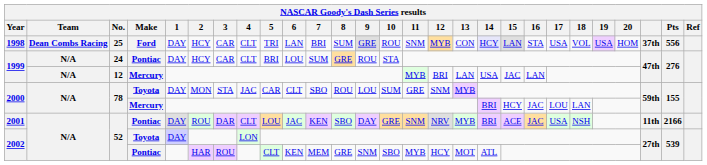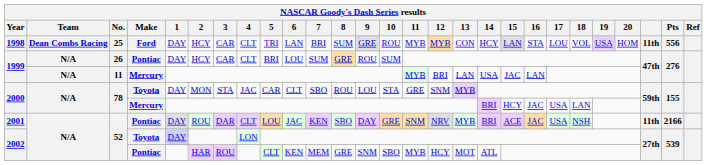1998 | 11: SNM -> MYB
1998 | 14: lavender background -> no background
1998 | 17: USA -> LOU
1998 | column 25: 37th -> 11th
1999 / Pontiac | No.: 24 -> 26
1999 / Pontiac | 10: STA -> SUM
1999 / Mercury | No.: 12 -> 11
2000 / Toyota | 10: SUM -> STA
2000 / Mercury | 17: LOU -> USA
